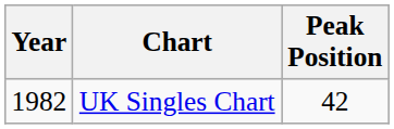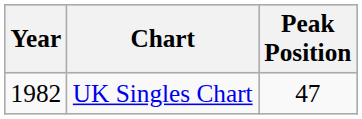UK Singles Chart | Peak Position: 42 -> 47
